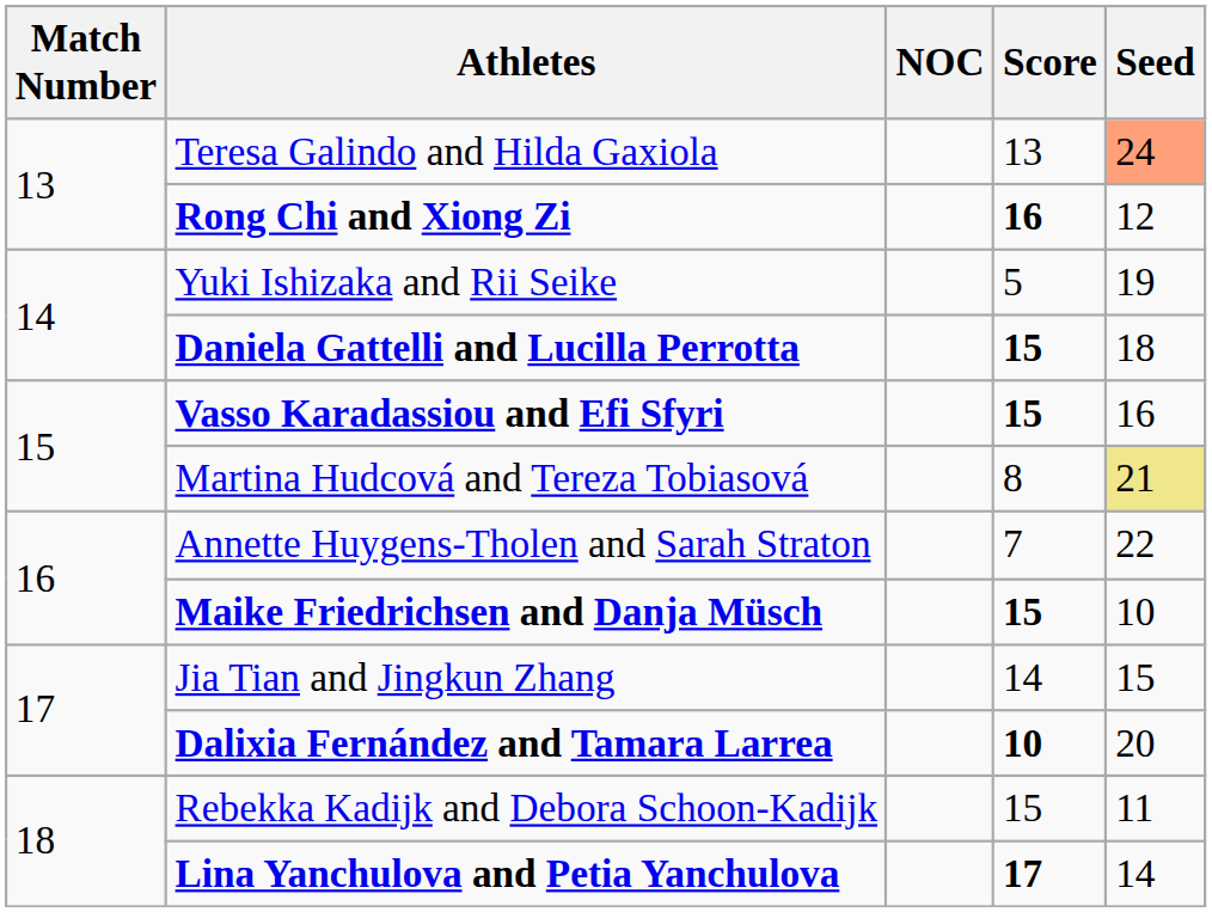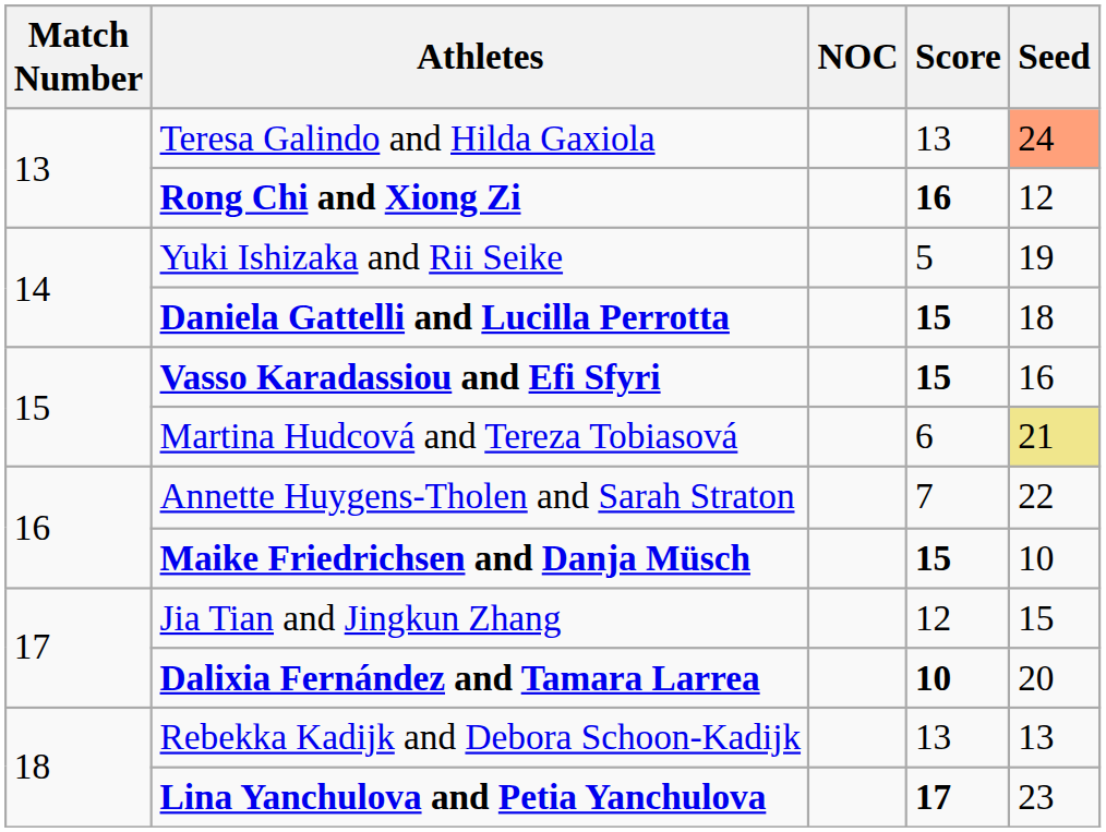Martina Hudcová and Tereza Tobiasová | Score: 8 -> 6
Jia Tian and Jingkun Zhang | Score: 14 -> 12
Rebekka Kadijk and Debora Schoon-Kadijk | Score: 15 -> 13
Rebekka Kadijk and Debora Schoon-Kadijk | Seed: 11 -> 13
Lina Yanchulova and Petia Yanchulova | Seed: 14 -> 23
